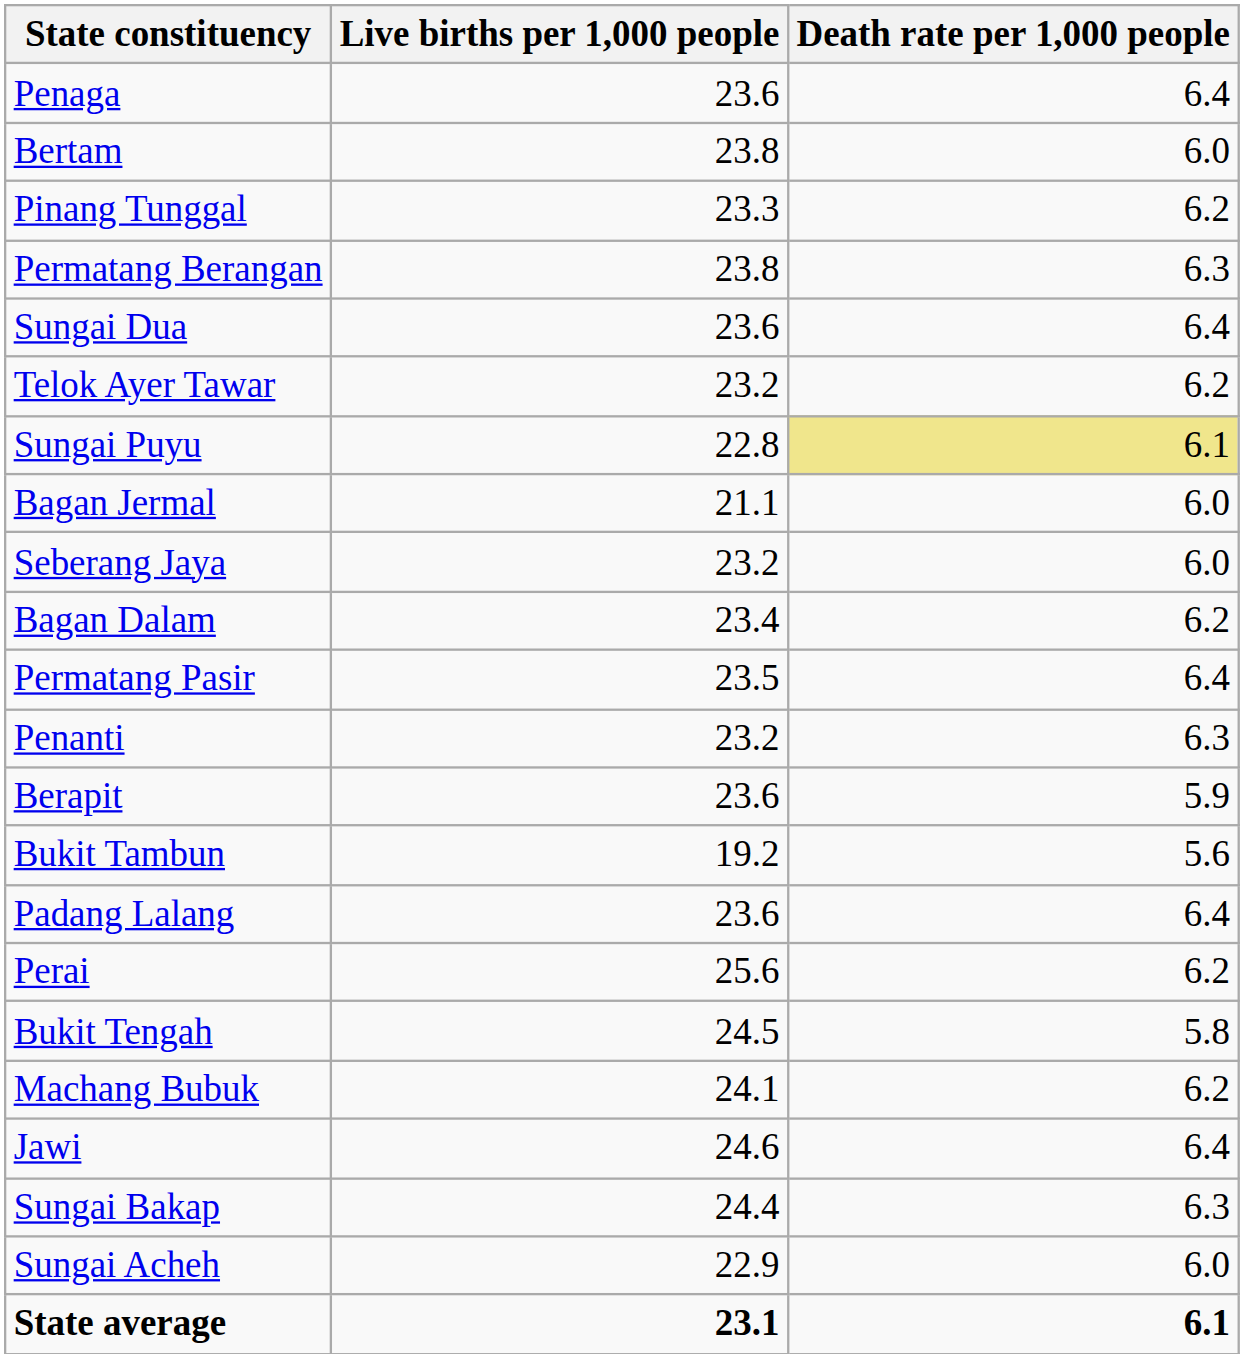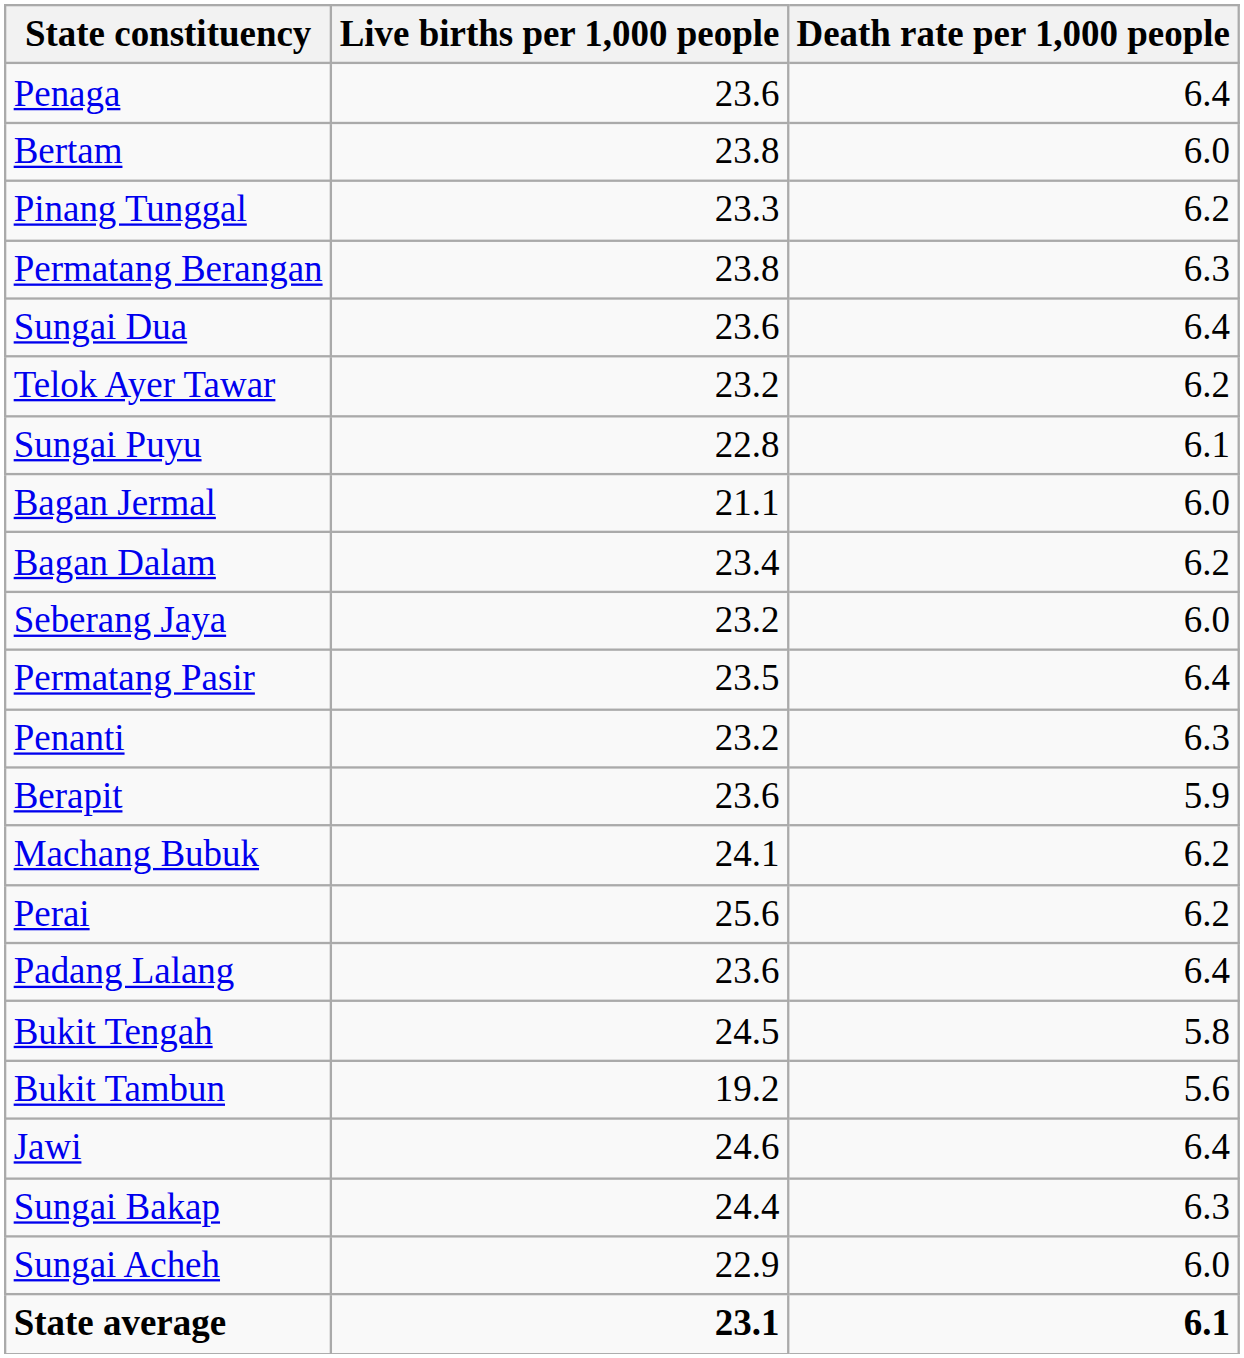Sungai Puyu | Death rate per 1,000 people: khaki background -> no background
rows swapped: Bagan Dalam <-> Seberang Jaya
rows swapped: Machang Bubuk <-> Bukit Tambun
rows swapped: Padang Lalang <-> Perai
